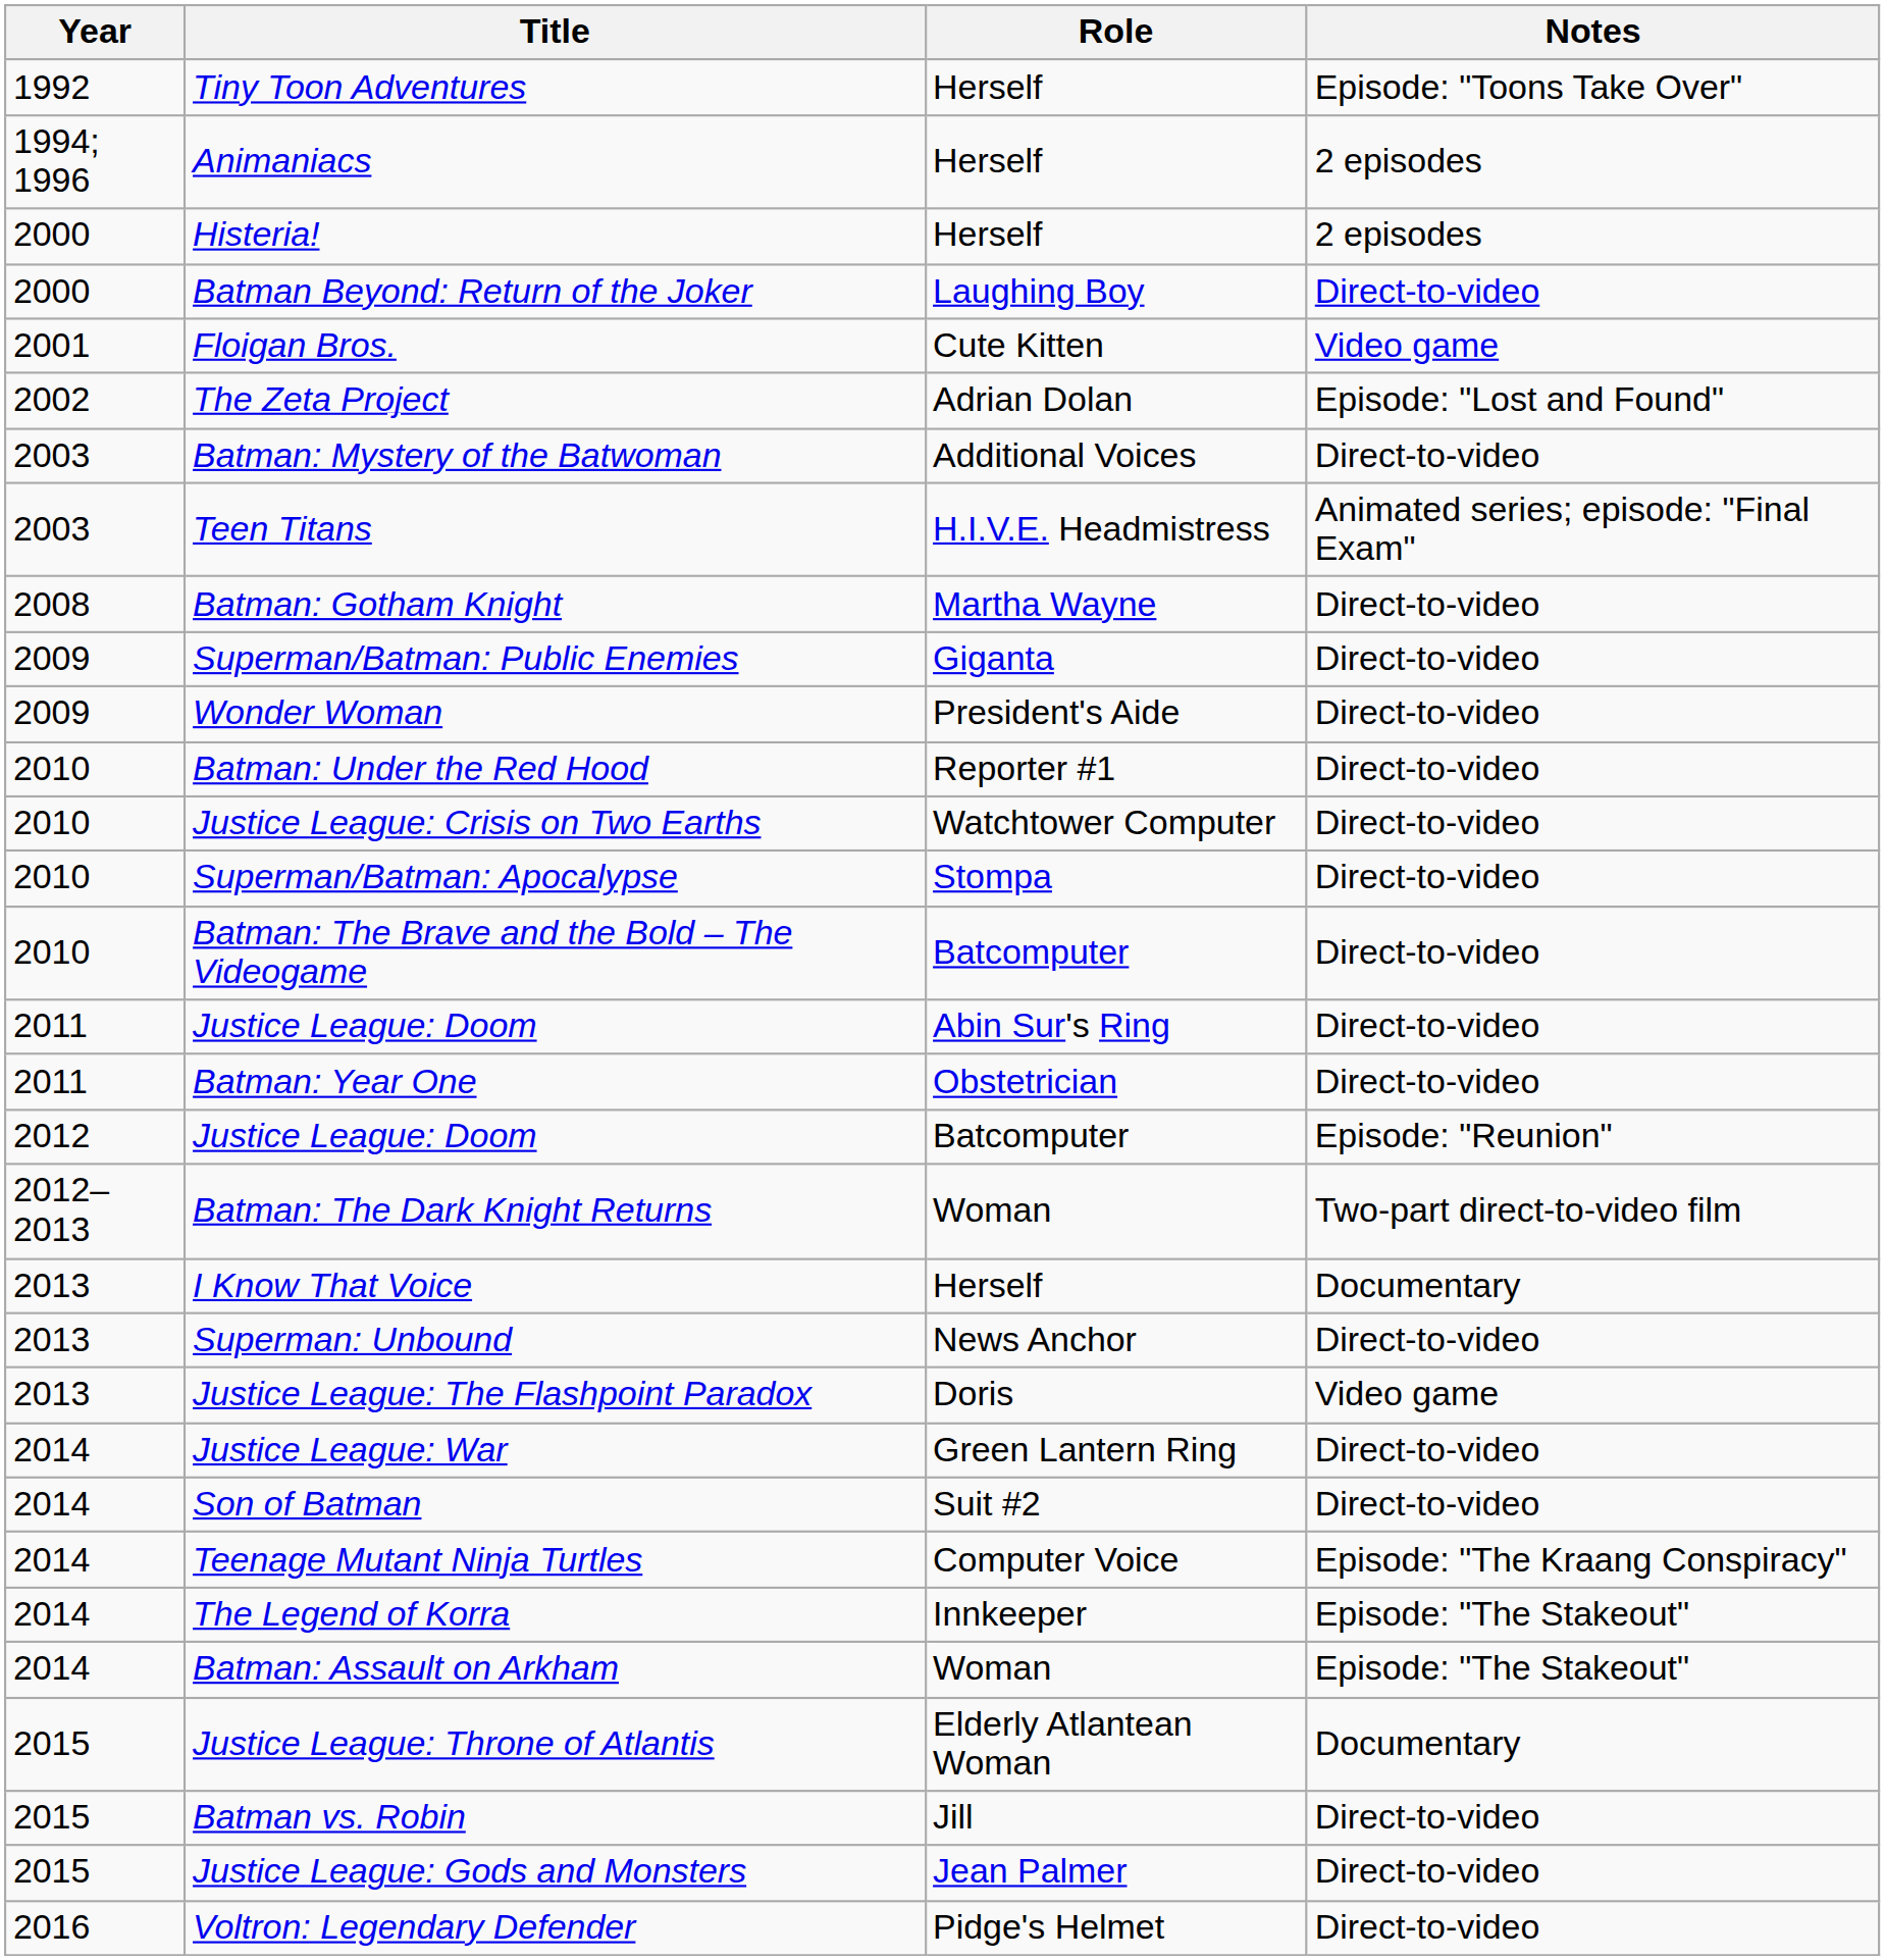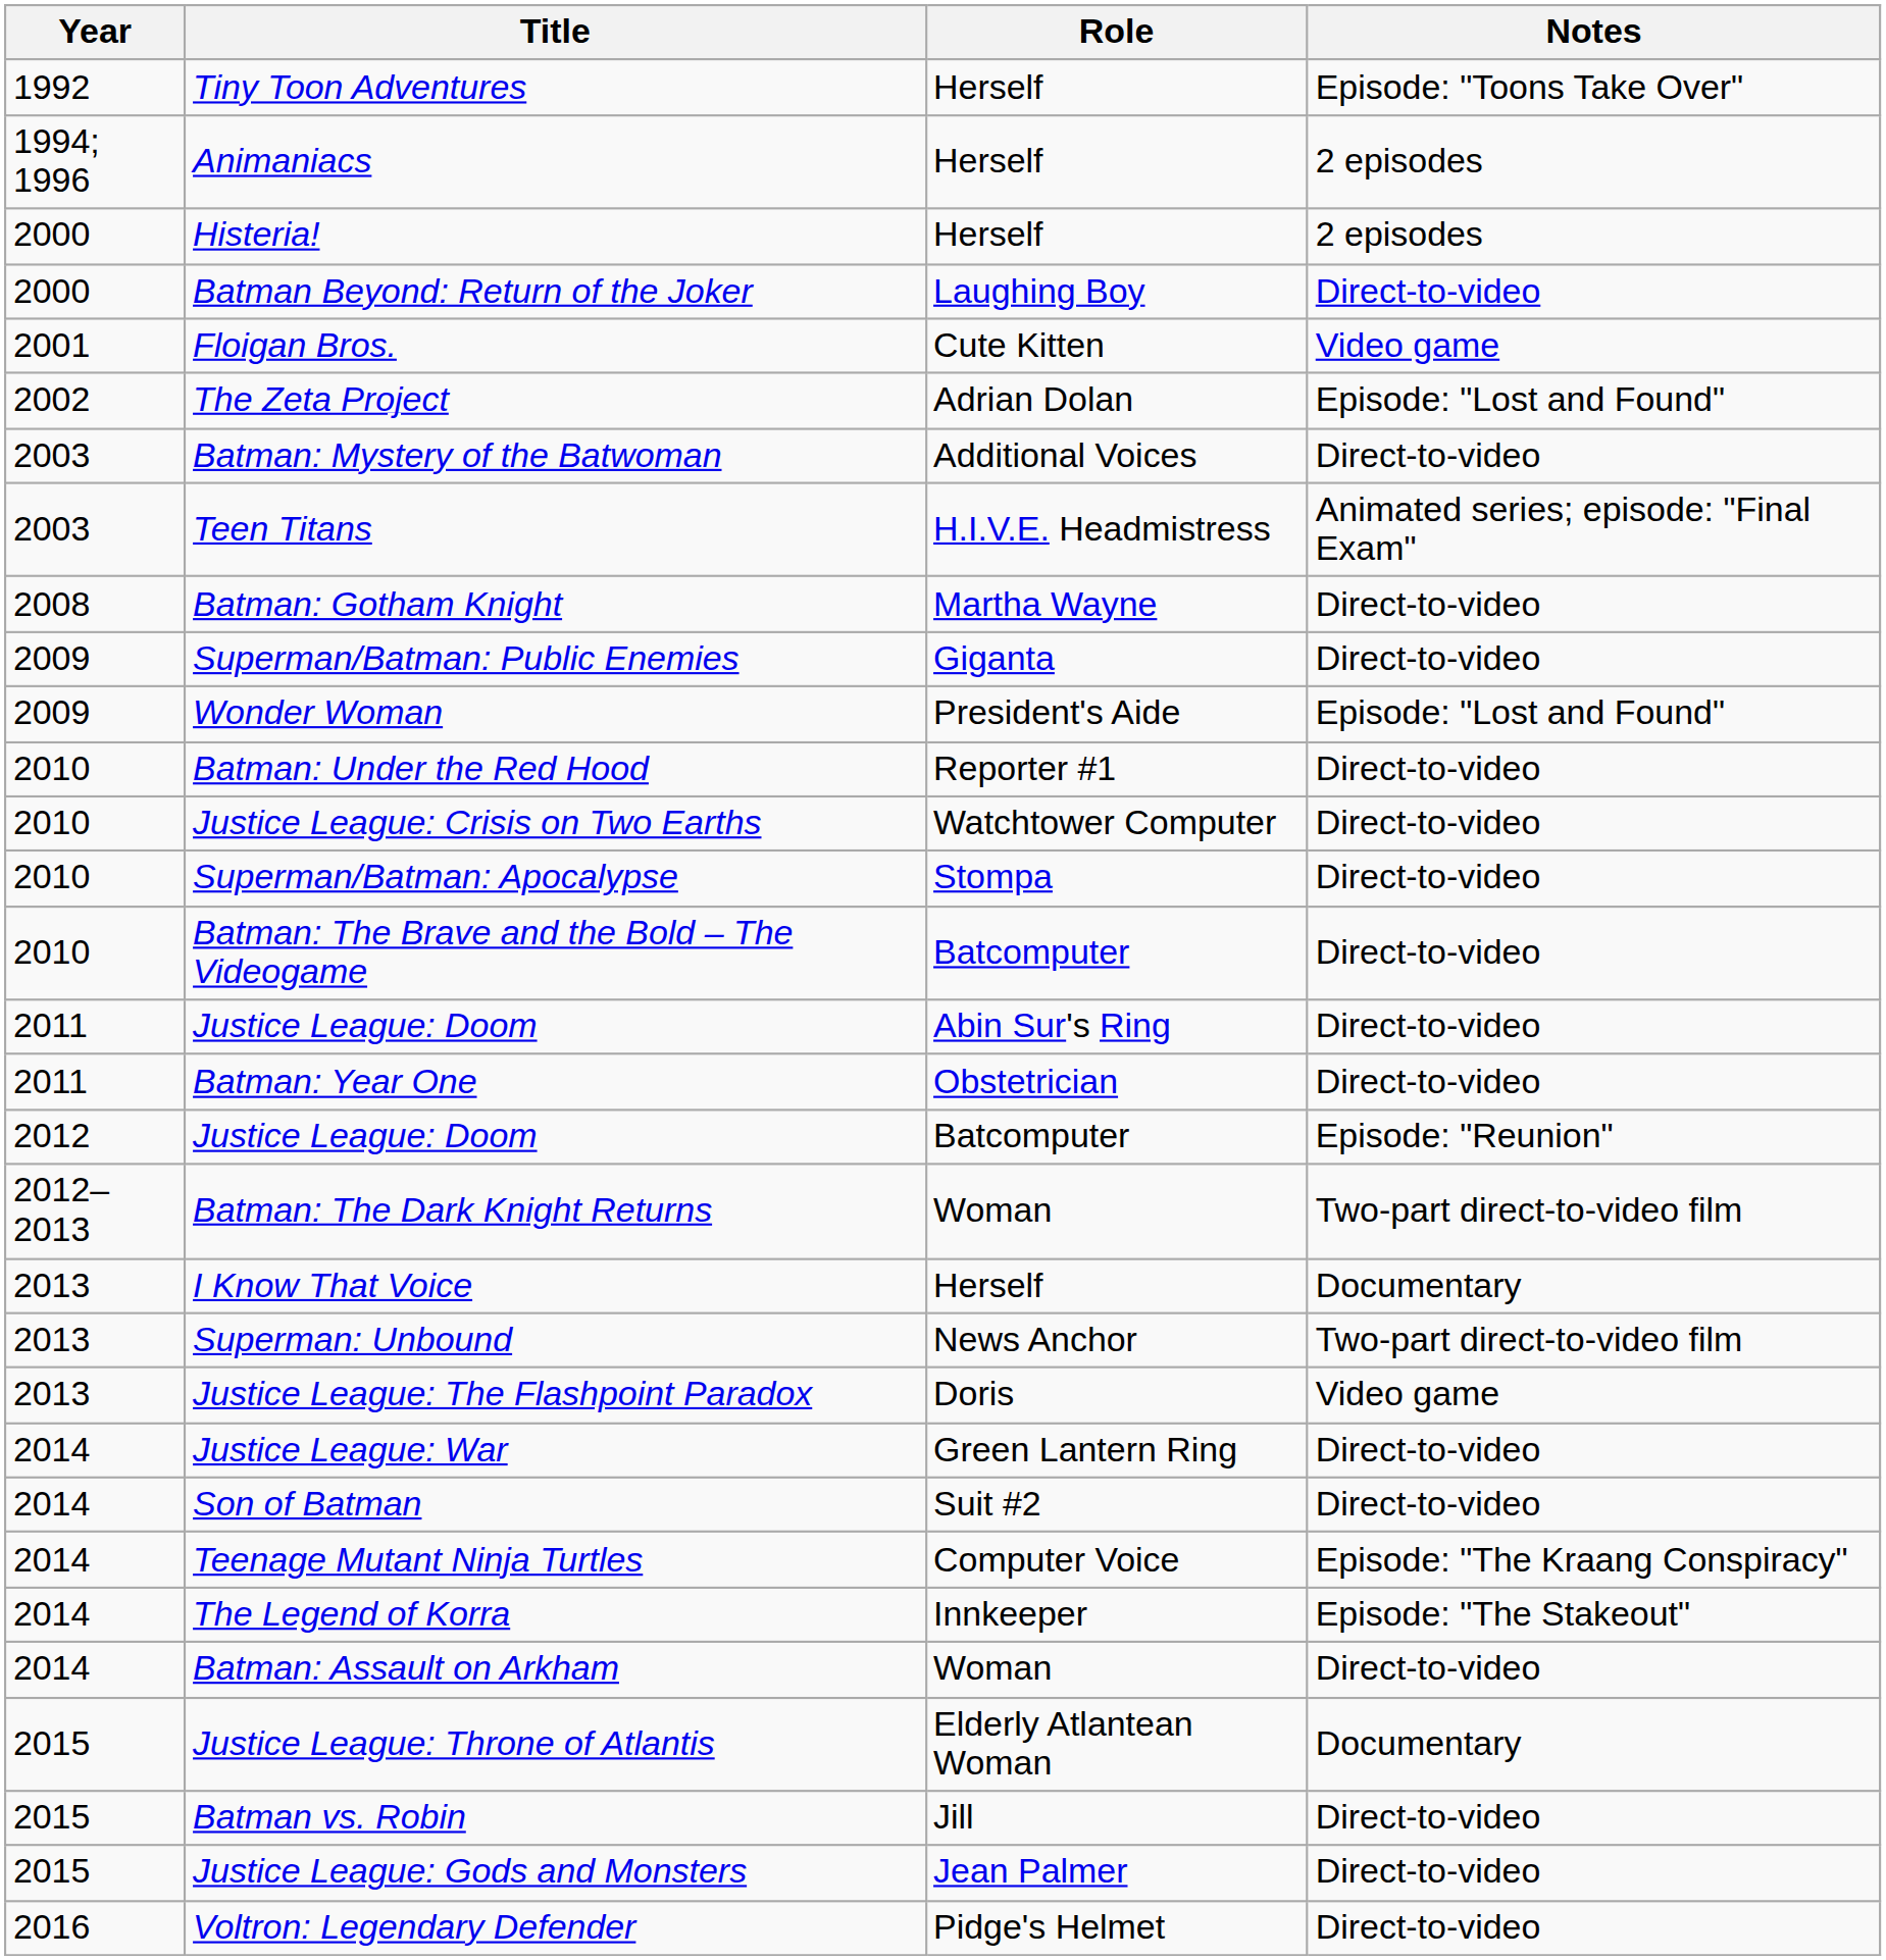Wonder Woman | Notes: Direct-to-video -> Episode: "Lost and Found"
Superman: Unbound | Notes: Direct-to-video -> Two-part direct-to-video film
Batman: Assault on Arkham | Notes: Episode: "The Stakeout" -> Direct-to-video
